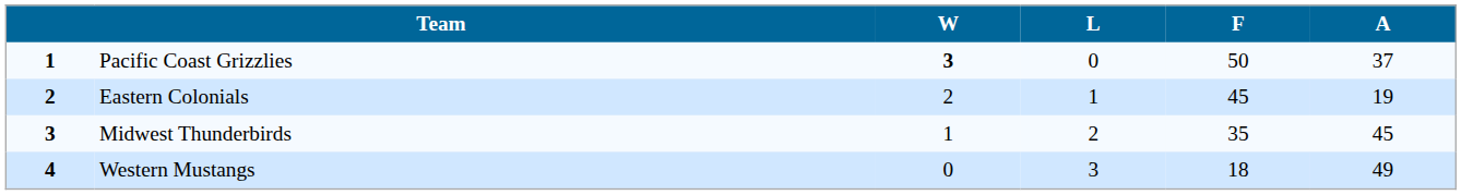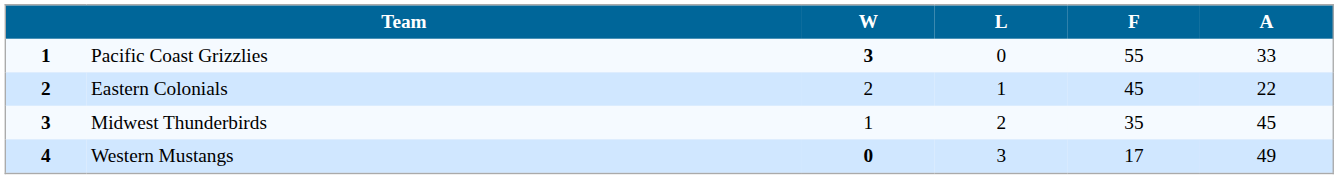Pacific Coast Grizzlies | F: 50 -> 55
Pacific Coast Grizzlies | A: 37 -> 33
Eastern Colonials | A: 19 -> 22
Western Mustangs | W: normal -> bold
Western Mustangs | F: 18 -> 17
